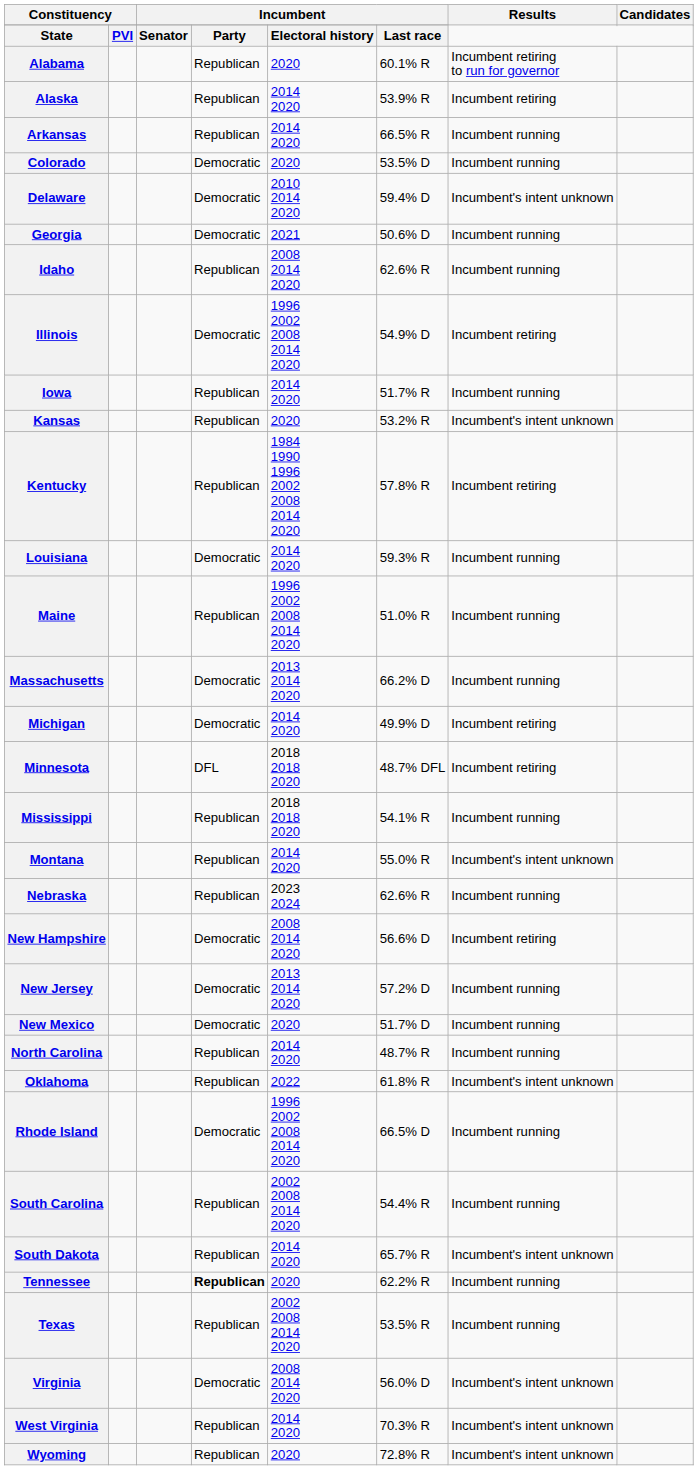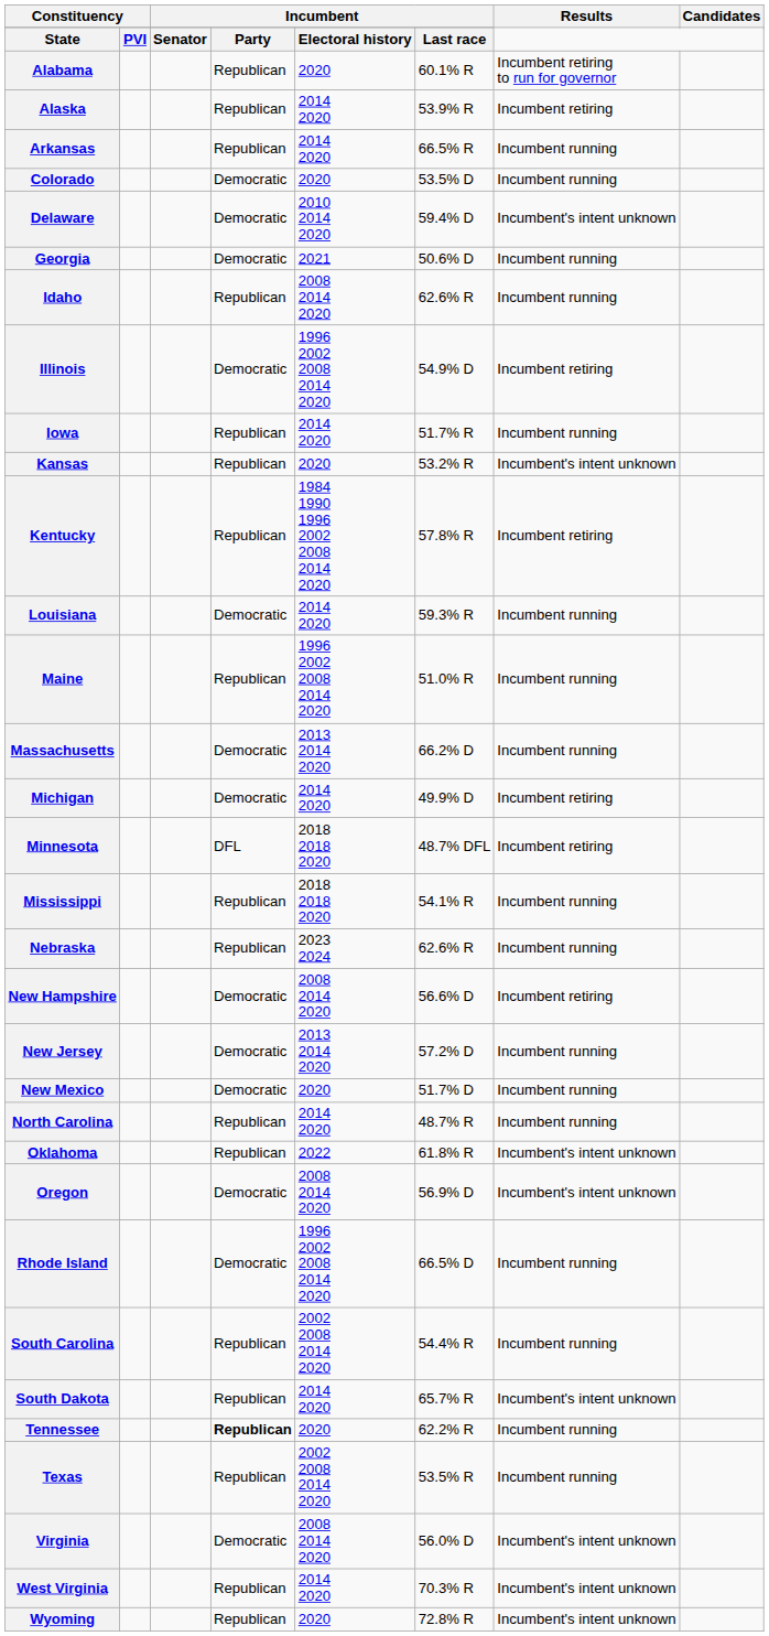- row: Montana | Republican | 2014 2020 | 55.0% R | Incumbent's intent unknown
+ row: Oregon | Democratic | 2008 2014 2020 | 56.9% D | Incumbent's intent unknown
